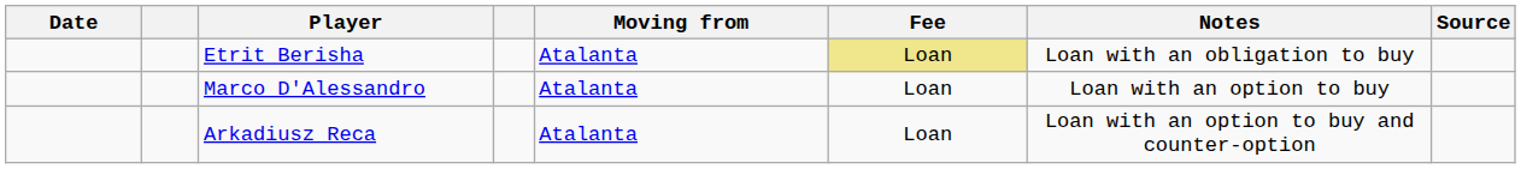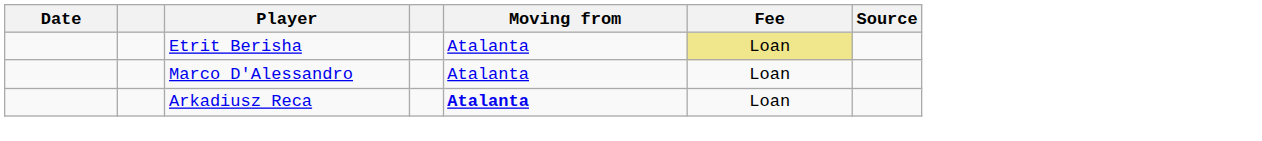- column: Notes | Loan with an obligation to buy | Loan with an option to buy | Loan with an option to buy and counter-option
Arkadiusz Reca | Moving from: normal -> bold
